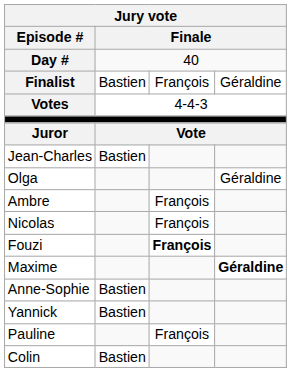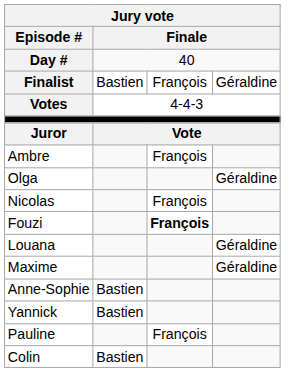- row: Jean-Charles | Bastien
rows swapped: Ambre <-> Olga
+ row: Louana | Géraldine
Maxime | column 4: bold -> normal
